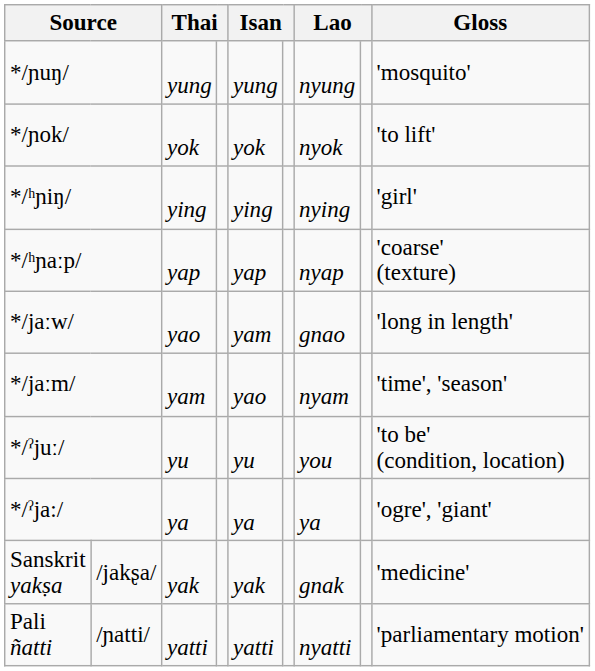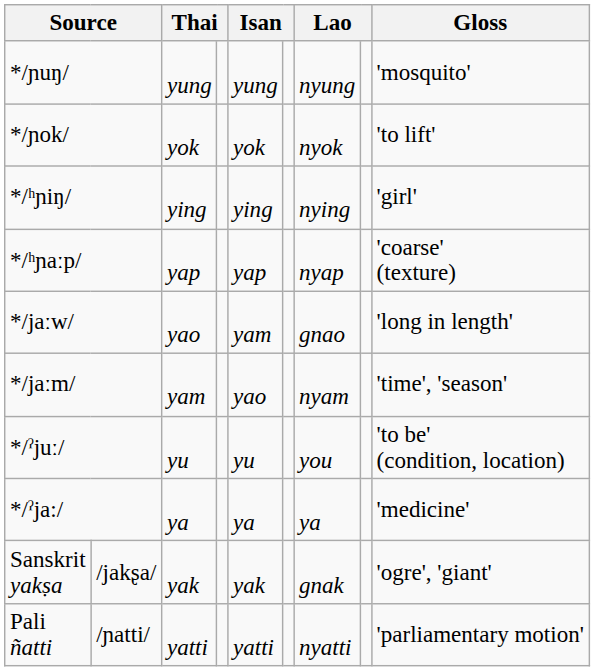*/ˀja:/ | Gloss: 'ogre', 'giant' -> 'medicine'
Sanskrit yakṣa | Gloss: 'medicine' -> 'ogre', 'giant'
